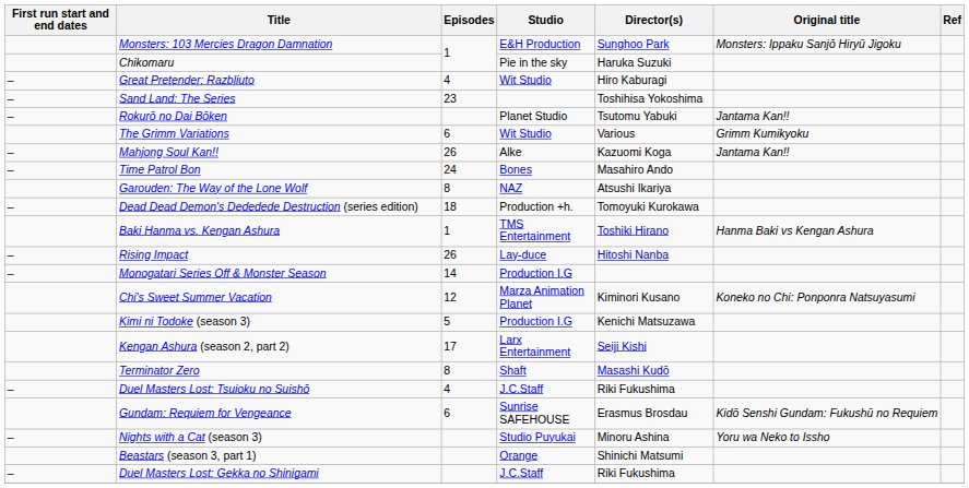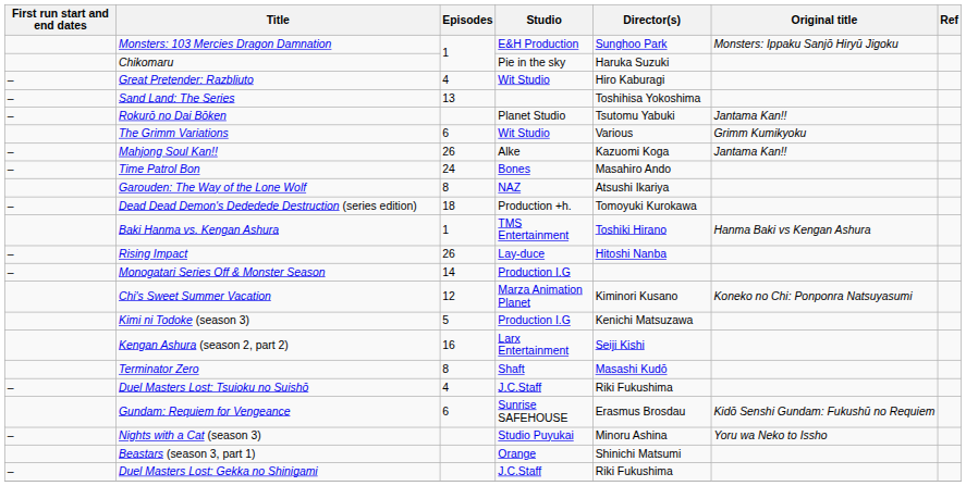Sand Land: The Series | Episodes: 23 -> 13
Kengan Ashura (season 2, part 2) | Episodes: 17 -> 16
